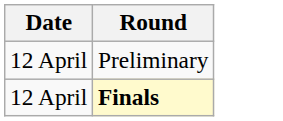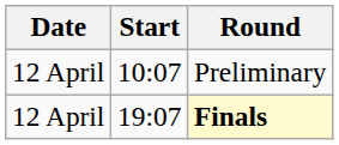+ column: Start | 10:07 | 19:07
